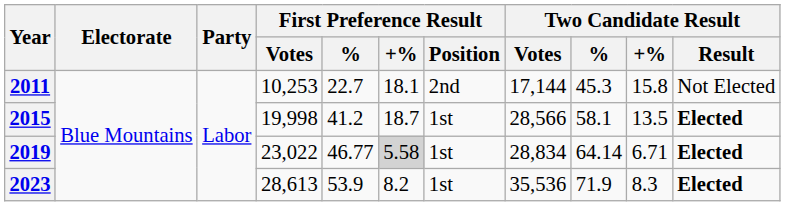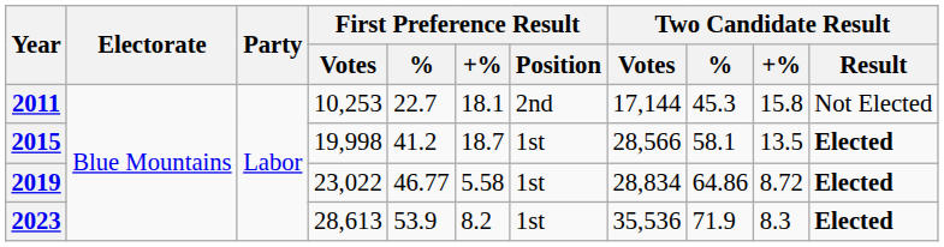2019 | First Preference Result / +%: lightgrey background -> no background
2019 | Two Candidate Result / %: 64.14 -> 64.86
2019 | Two Candidate Result / +%: 6.71 -> 8.72
